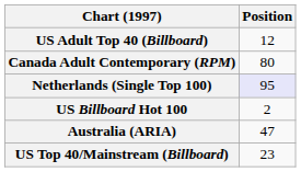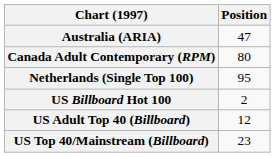rows swapped: Australia (ARIA) <-> US Adult Top 40 (Billboard)
Netherlands (Single Top 100) | Position: lavender background -> no background
